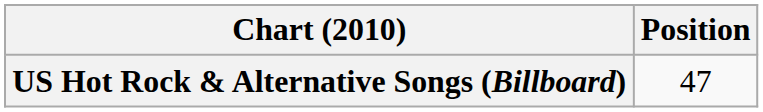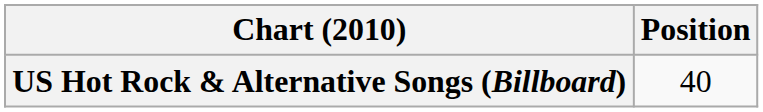US Hot Rock & Alternative Songs (Billboard) | Position: 47 -> 40
